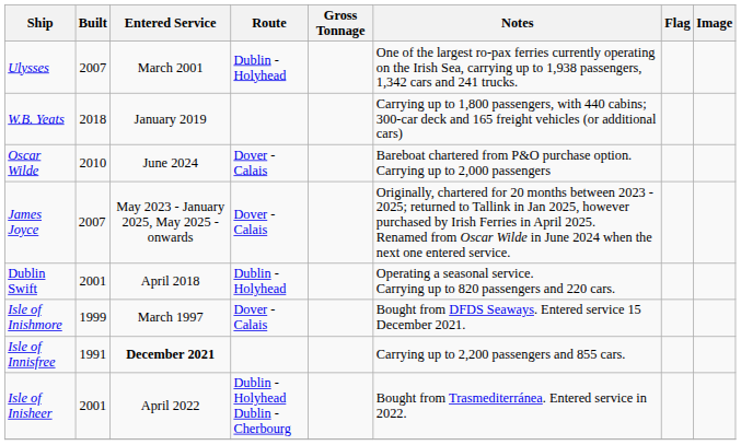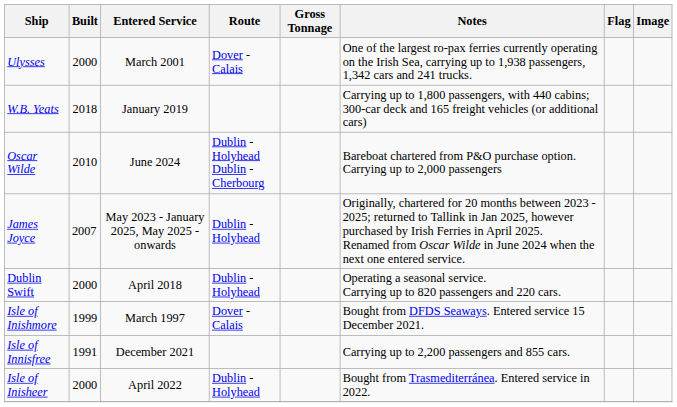Ulysses | Built: 2007 -> 2000
Ulysses | Route: Dublin - Holyhead -> Dover - Calais
Oscar Wilde | Route: Dover - Calais -> Dublin - Holyhead Dublin - Cherbourg
James Joyce | Route: Dover - Calais -> Dublin - Holyhead
Dublin Swift | Built: 2001 -> 2000
Isle of Innisfree | Entered Service: bold -> normal
Isle of Inisheer | Built: 2001 -> 2000
Isle of Inisheer | Route: Dublin - Holyhead Dublin - Cherbourg -> Dublin - Holyhead
